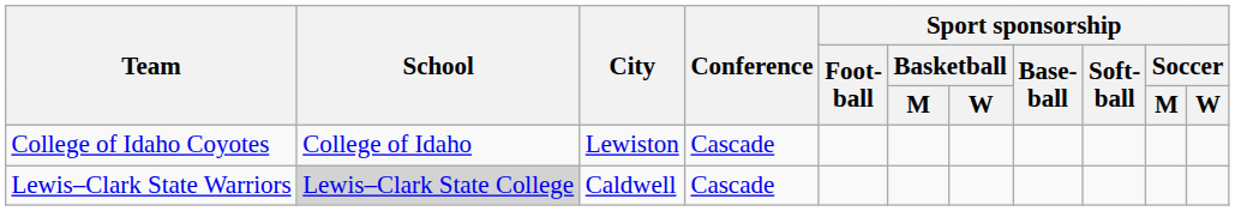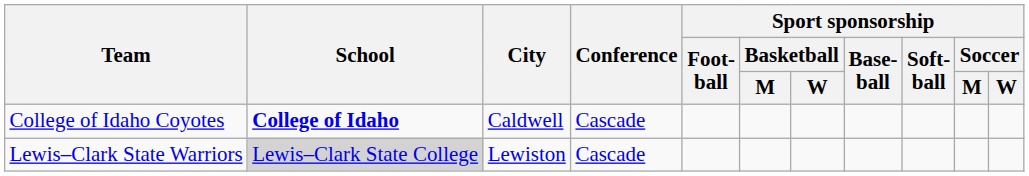College of Idaho Coyotes | School: normal -> bold
College of Idaho Coyotes | City: Lewiston -> Caldwell
Lewis–Clark State Warriors | City: Caldwell -> Lewiston
